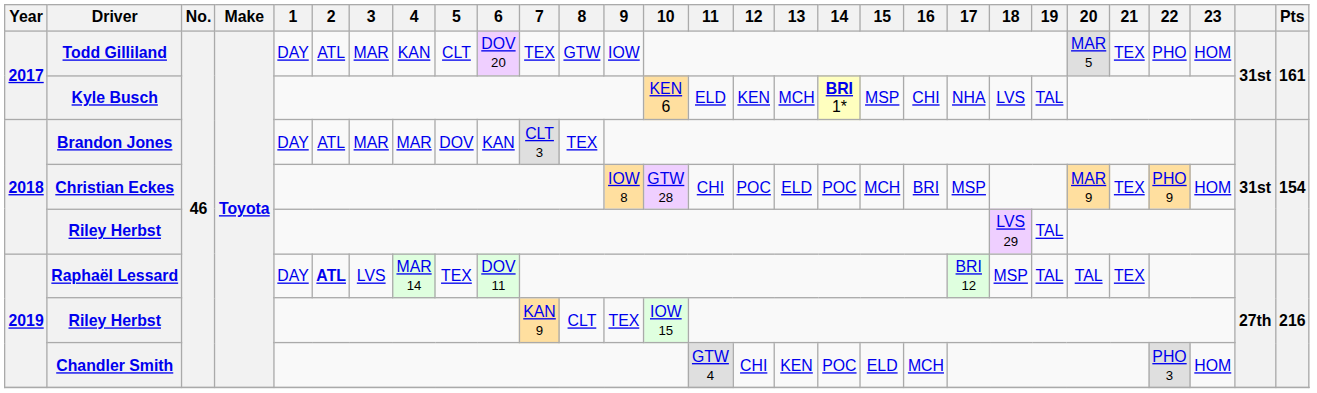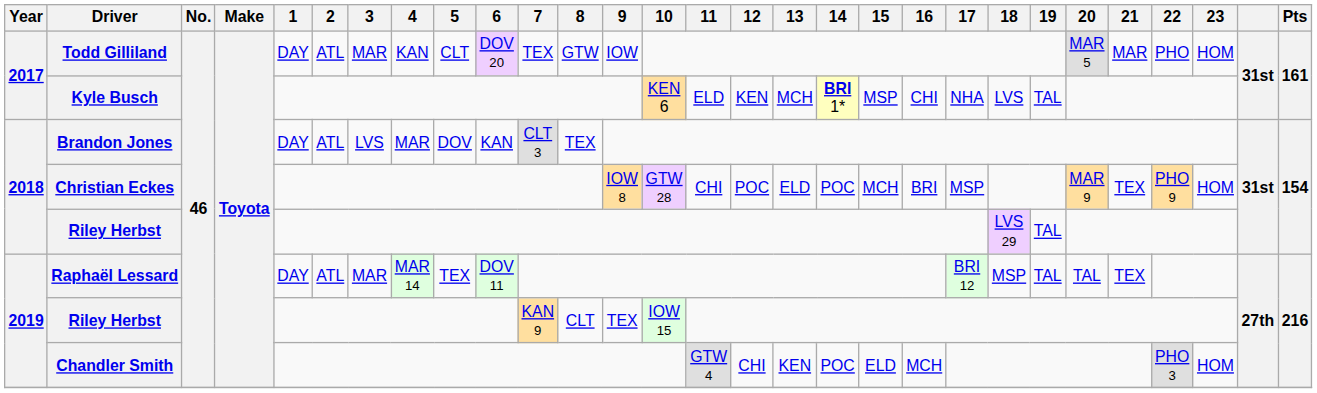Todd Gilliland | 21: TEX -> MAR
Brandon Jones | 3: MAR -> LVS
Raphaël Lessard | 2: bold -> normal
Raphaël Lessard | 3: LVS -> MAR
